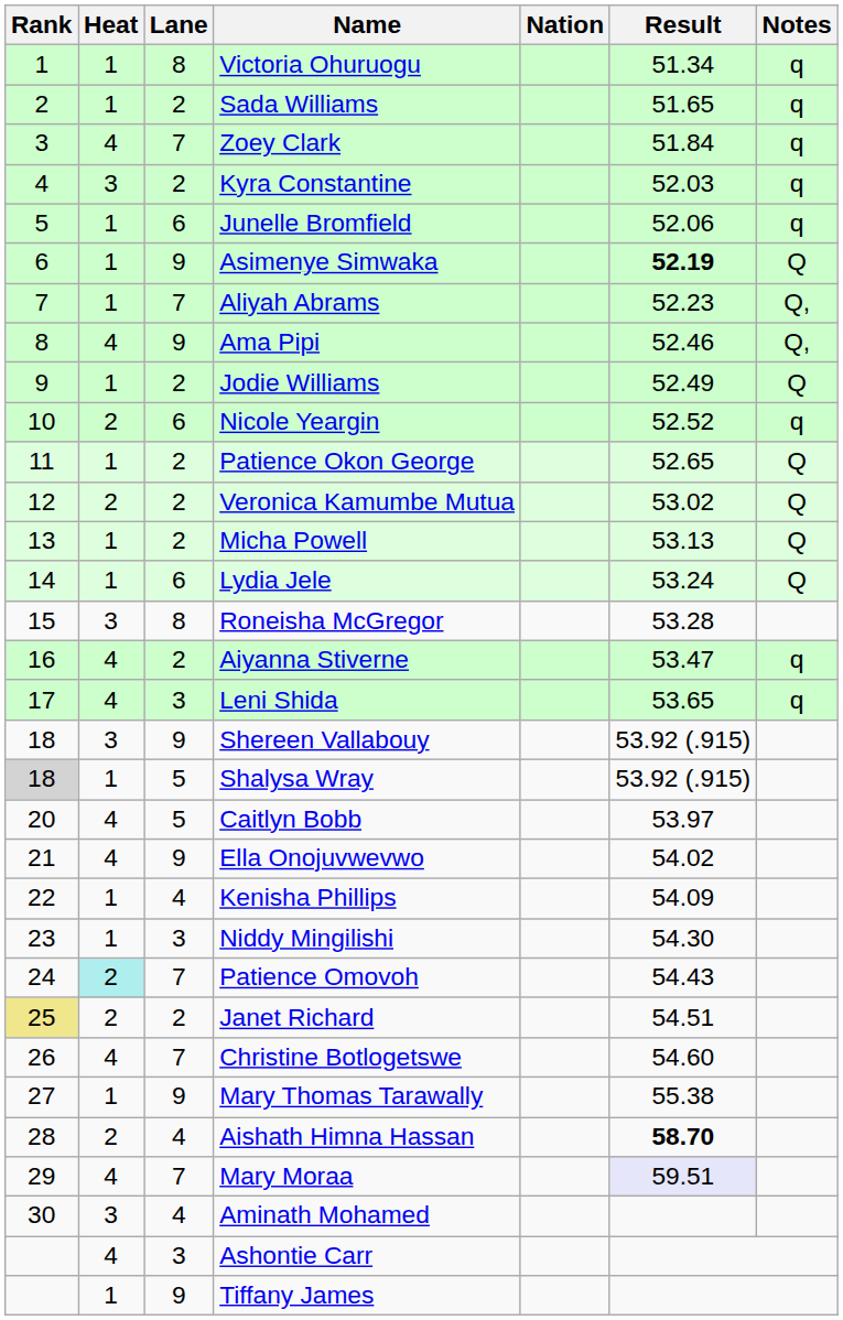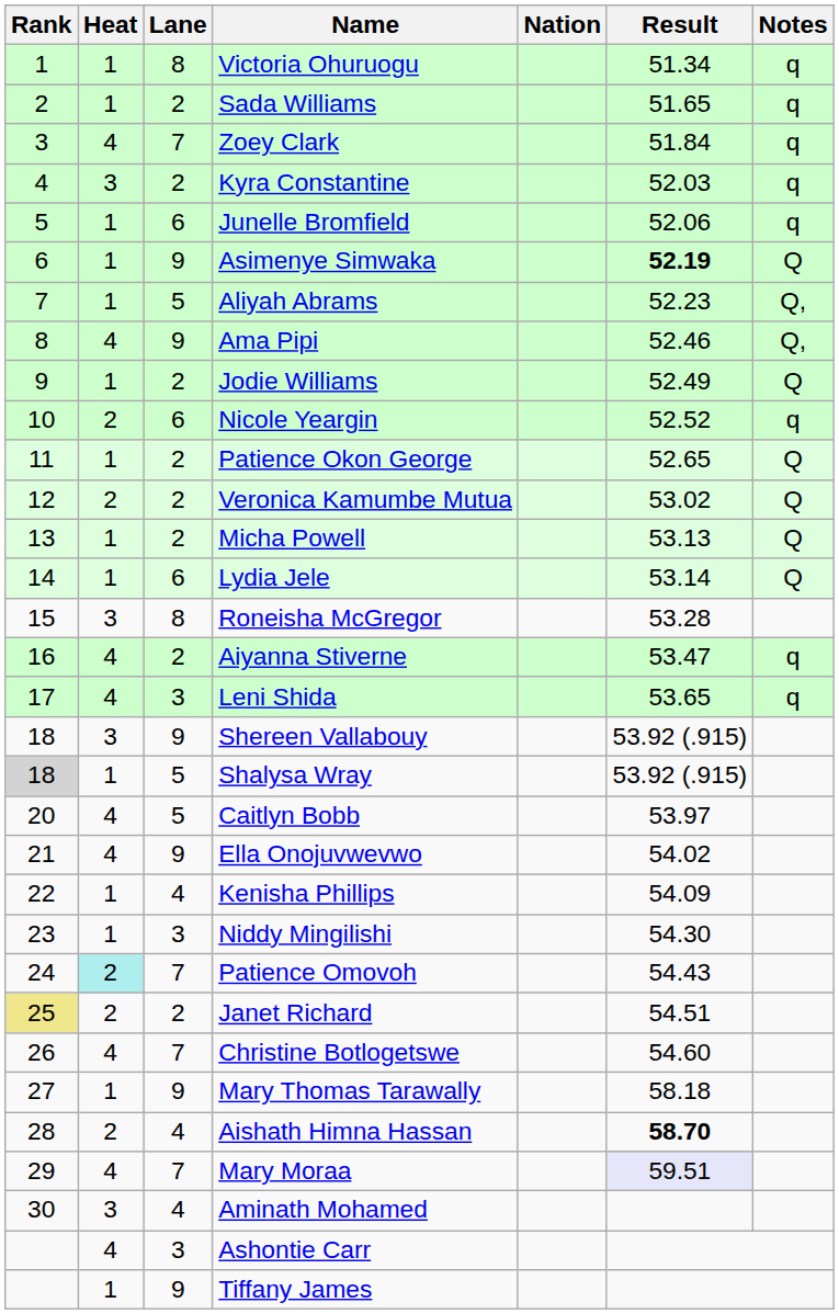Aliyah Abrams | Lane: 7 -> 5
Lydia Jele | Result: 53.24 -> 53.14
Mary Thomas Tarawally | Result: 55.38 -> 58.18
